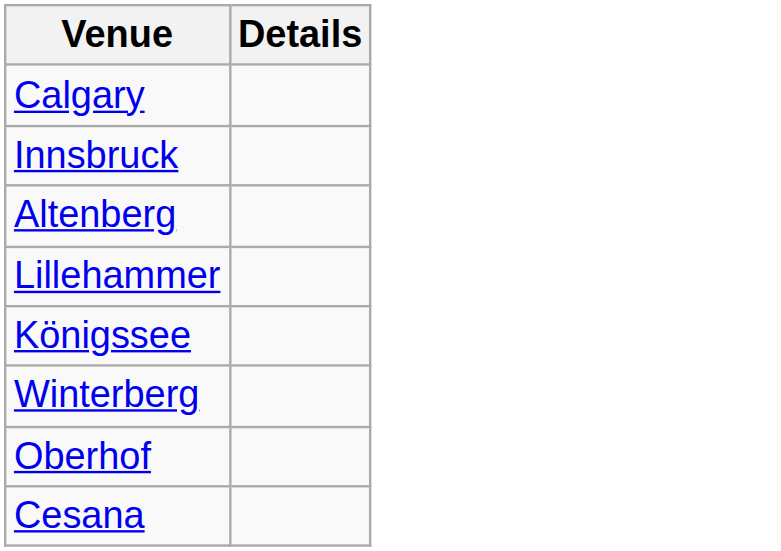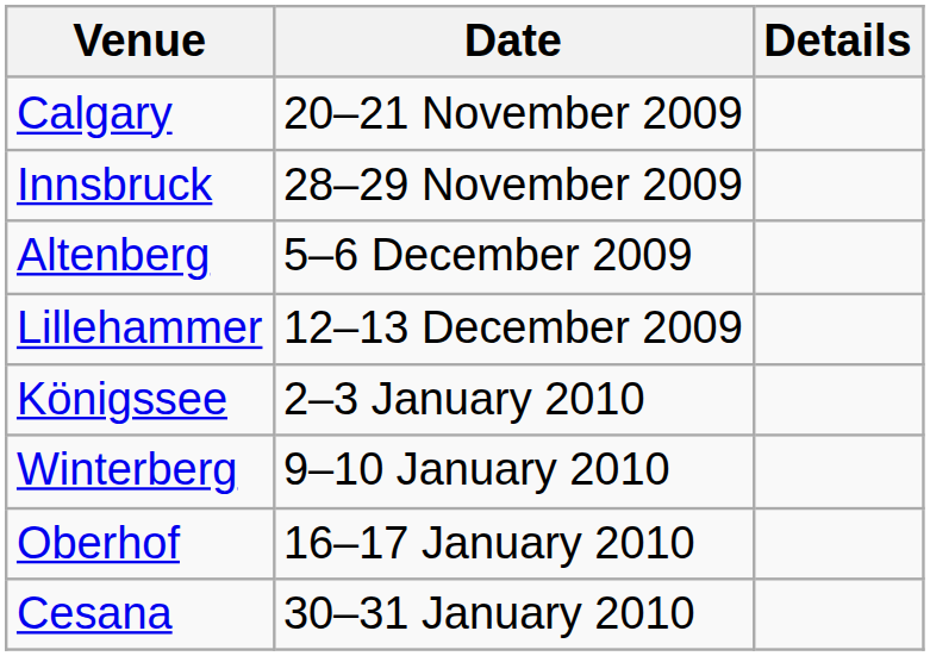+ column: Date | 20–21 November 2009 | 28–29 November 2009 | 5–6 December 2009 | 12–13 December 2009 | 2–3 January 2010 | 9–10 January 2010 | 16–17 January 2010 | 30–31 January 2010
